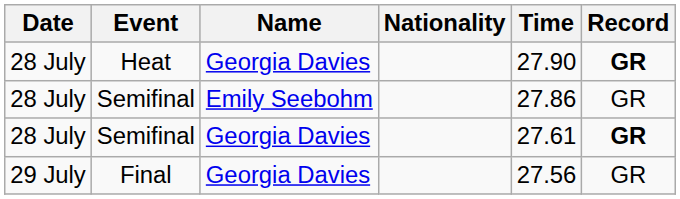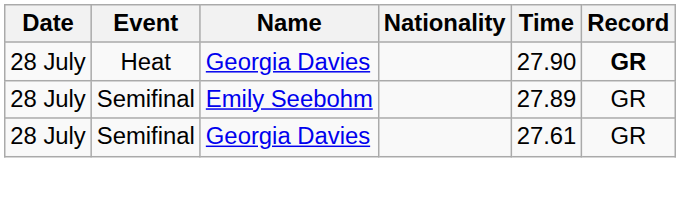Semifinal / Emily Seebohm | Time: 27.86 -> 27.89
Semifinal / Georgia Davies | Record: bold -> normal
- row: 29 July | Final | Georgia Davies | 27.56 | GR
